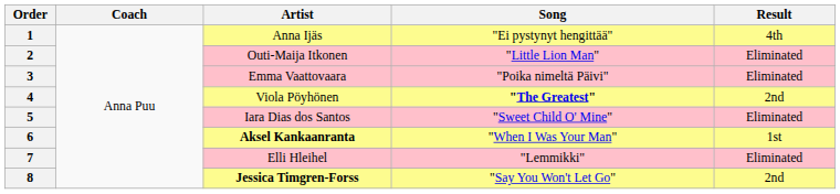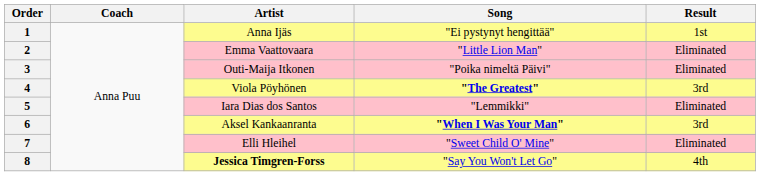1 | Result: 4th -> 1st
2 | Artist: Outi-Maija Itkonen -> Emma Vaattovaara
3 | Artist: Emma Vaattovaara -> Outi-Maija Itkonen
4 | Result: 2nd -> 3rd
5 | Song: "Sweet Child O' Mine" -> "Lemmikki"
6 | Artist: bold -> normal
6 | Song: normal -> bold
6 | Result: 1st -> 3rd
7 | Song: "Lemmikki" -> "Sweet Child O' Mine"
8 | Result: 2nd -> 4th
